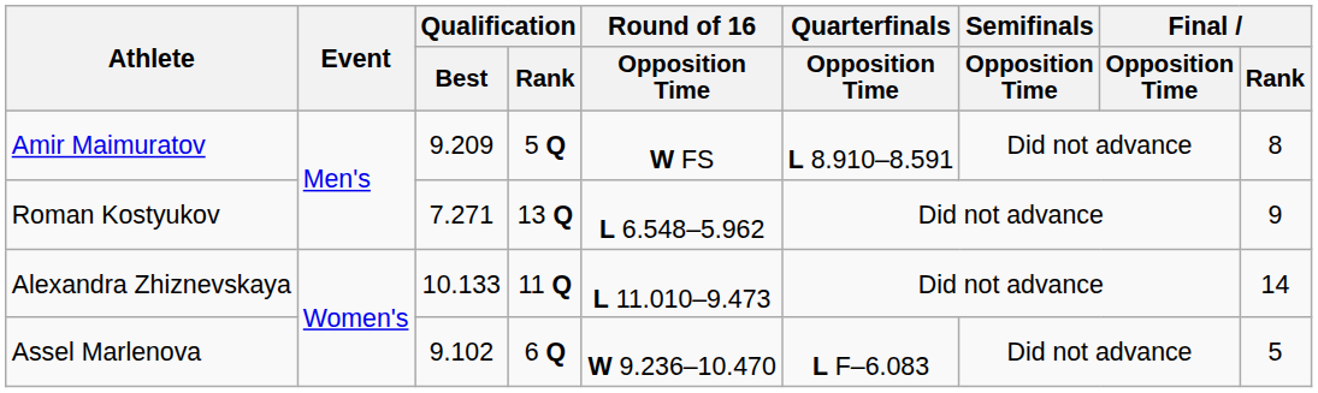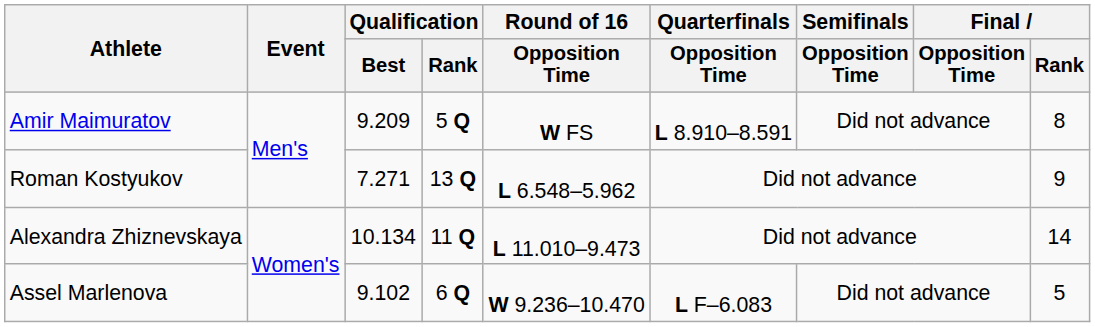Alexandra Zhiznevskaya | Qualification / Best: 10.133 -> 10.134
